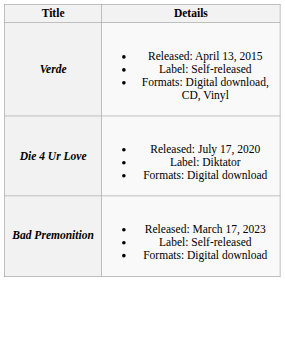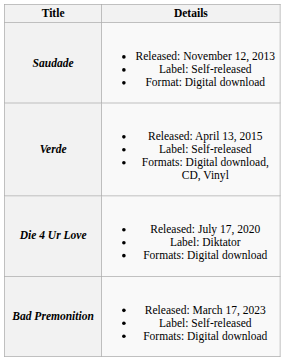+ row: Saudade | Released: November 12, 2013 Label: Self-released Format: Digital download
